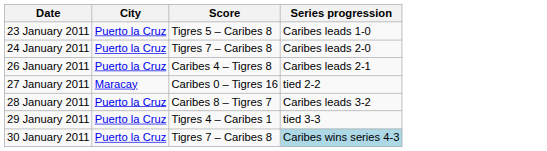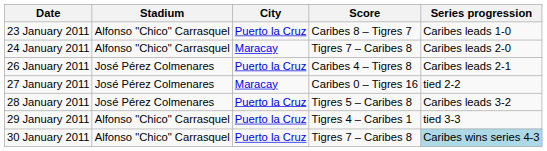+ column: Stadium | Alfonso "Chico" Carrasquel | Alfonso "Chico" Carrasquel | José Pérez Colmenares | José Pérez Colmenares | José Pérez Colmenares | Alfonso "Chico" Carrasquel | Alfonso "Chico" Carrasquel
23 January 2011 | Score: Tigres 5 – Caribes 8 -> Caribes 8 – Tigres 7
24 January 2011 | City: Puerto la Cruz -> Maracay
28 January 2011 | Score: Caribes 8 – Tigres 7 -> Tigres 5 – Caribes 8
